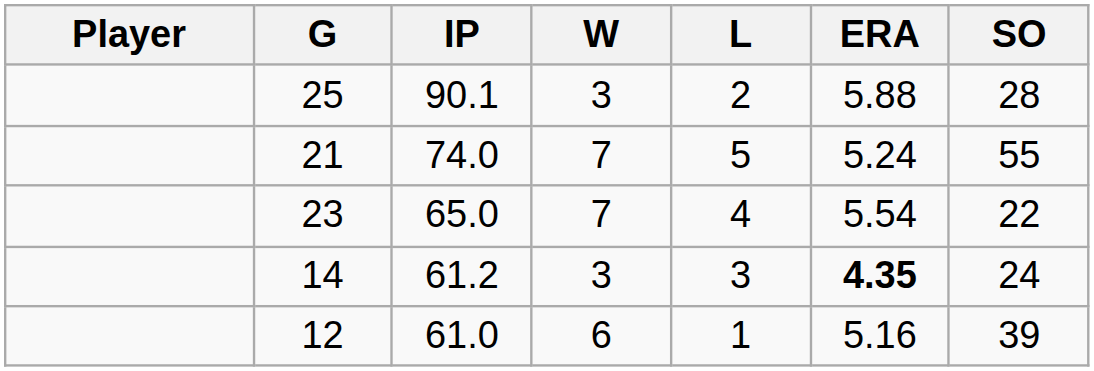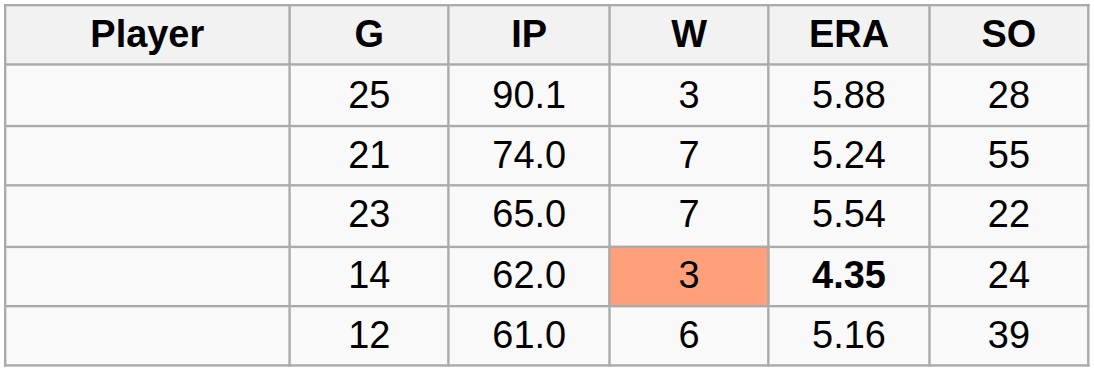- column: L | 2 | 5 | 4 | 3 | 1
14 | IP: 61.2 -> 62.0
14 | W: no background -> lightsalmon background
